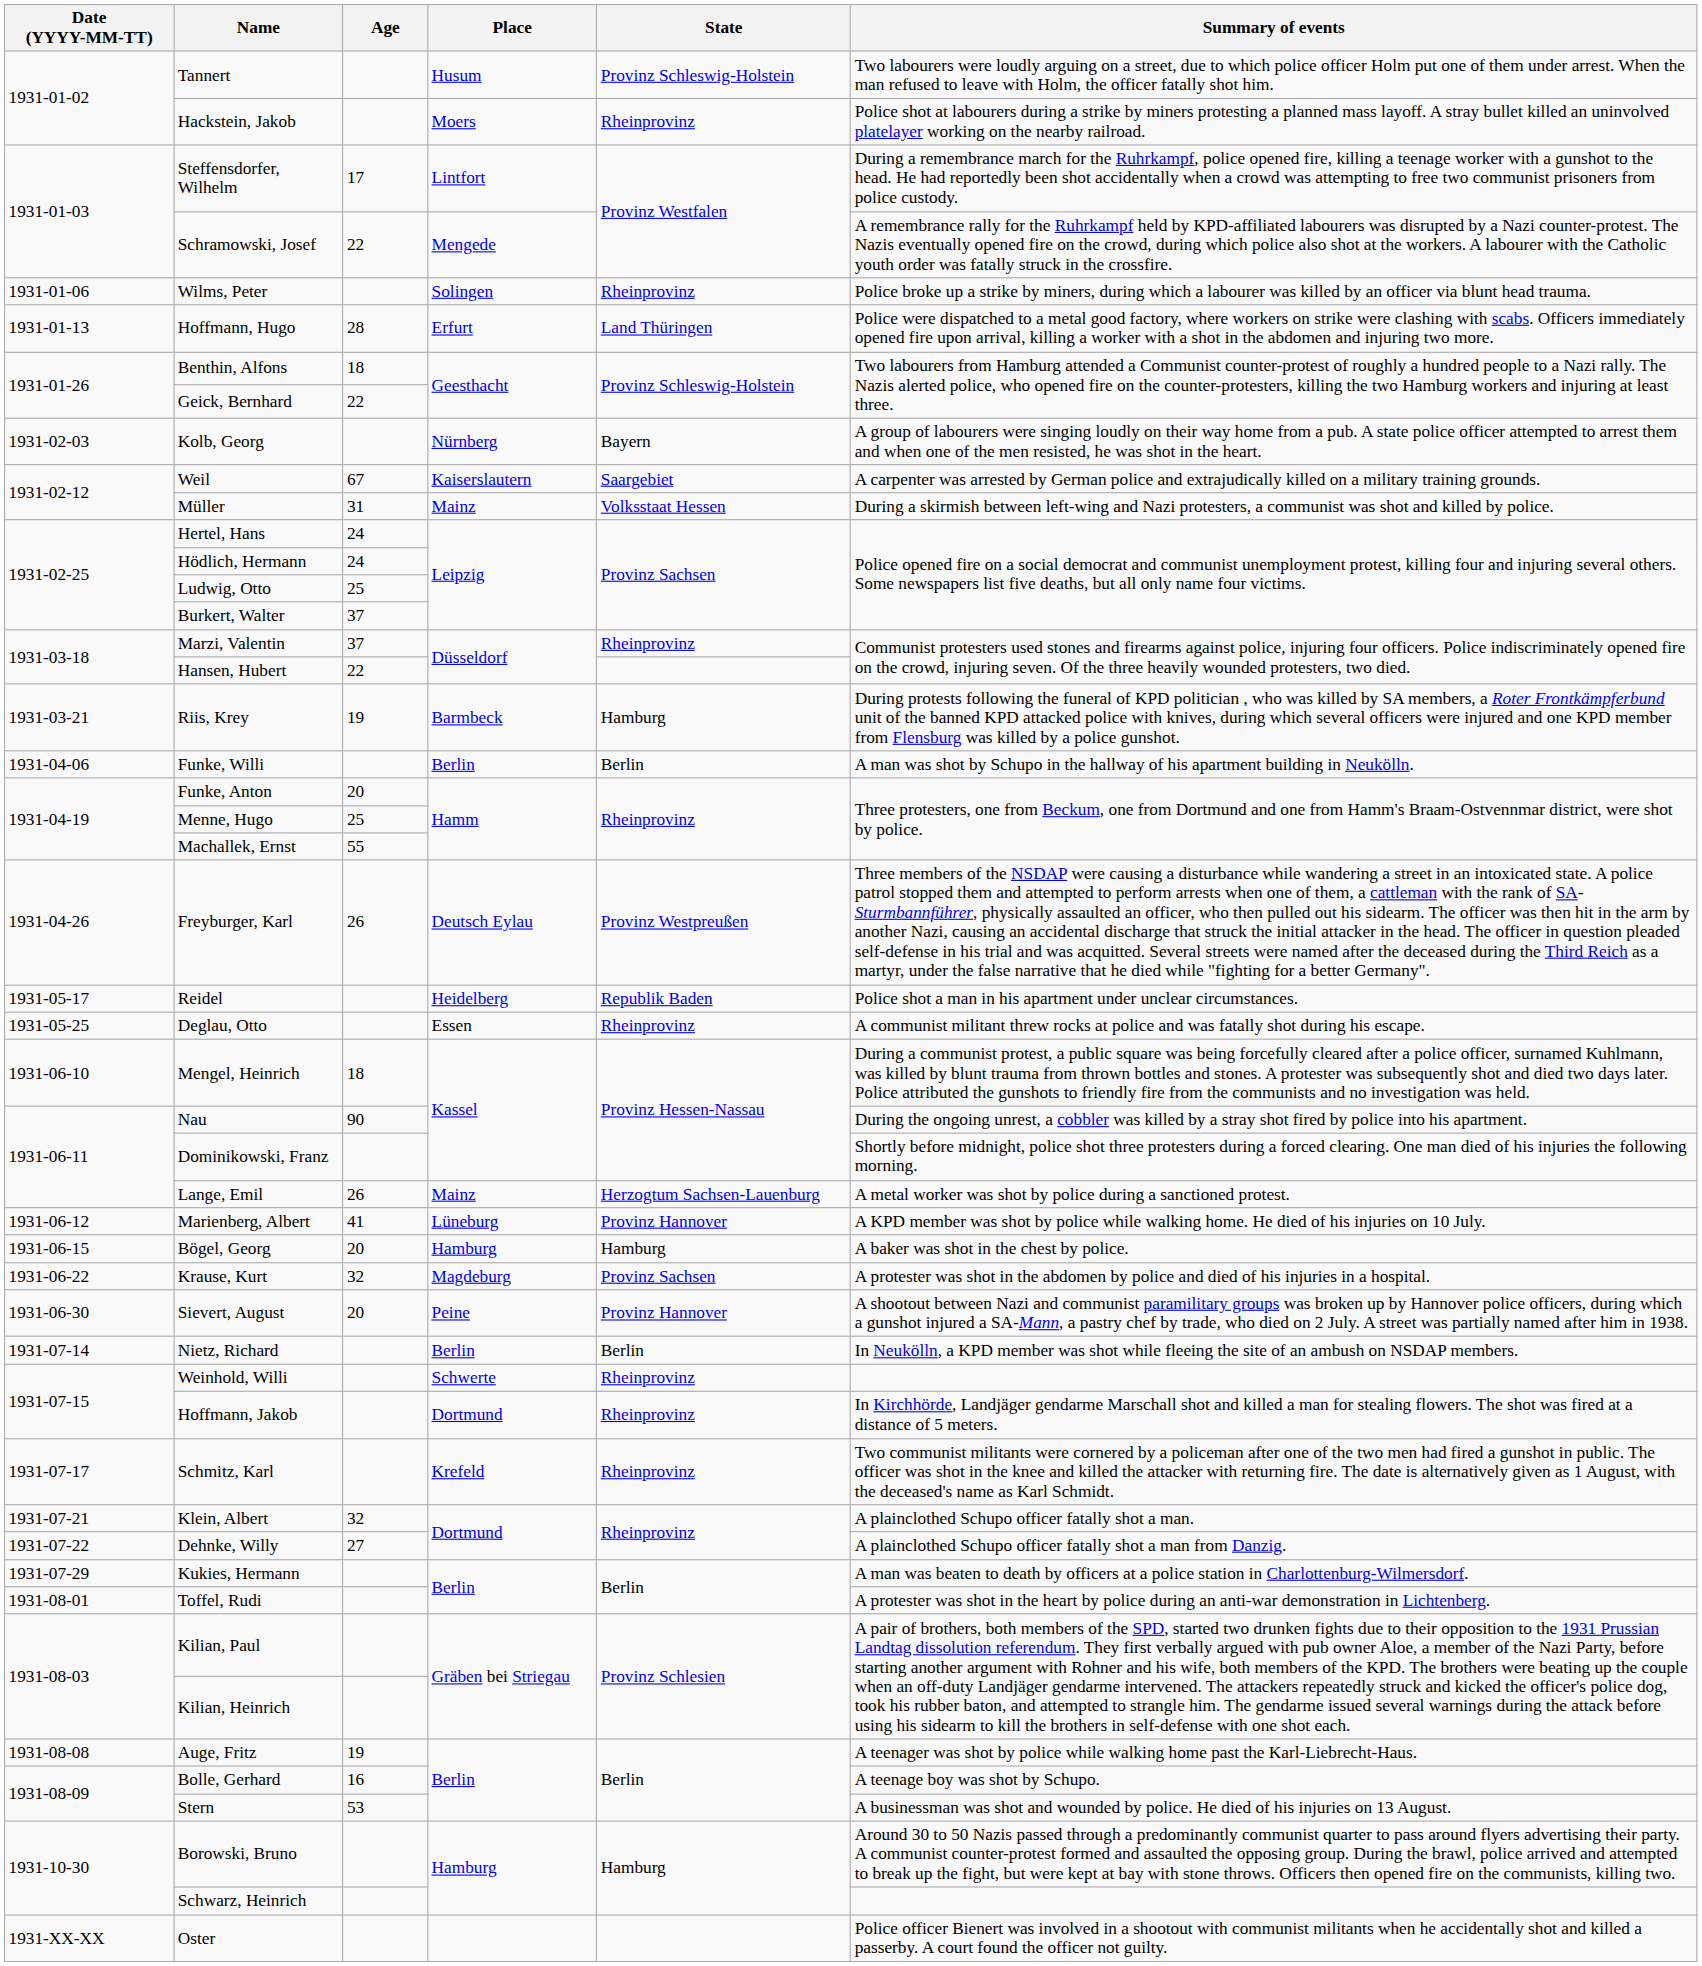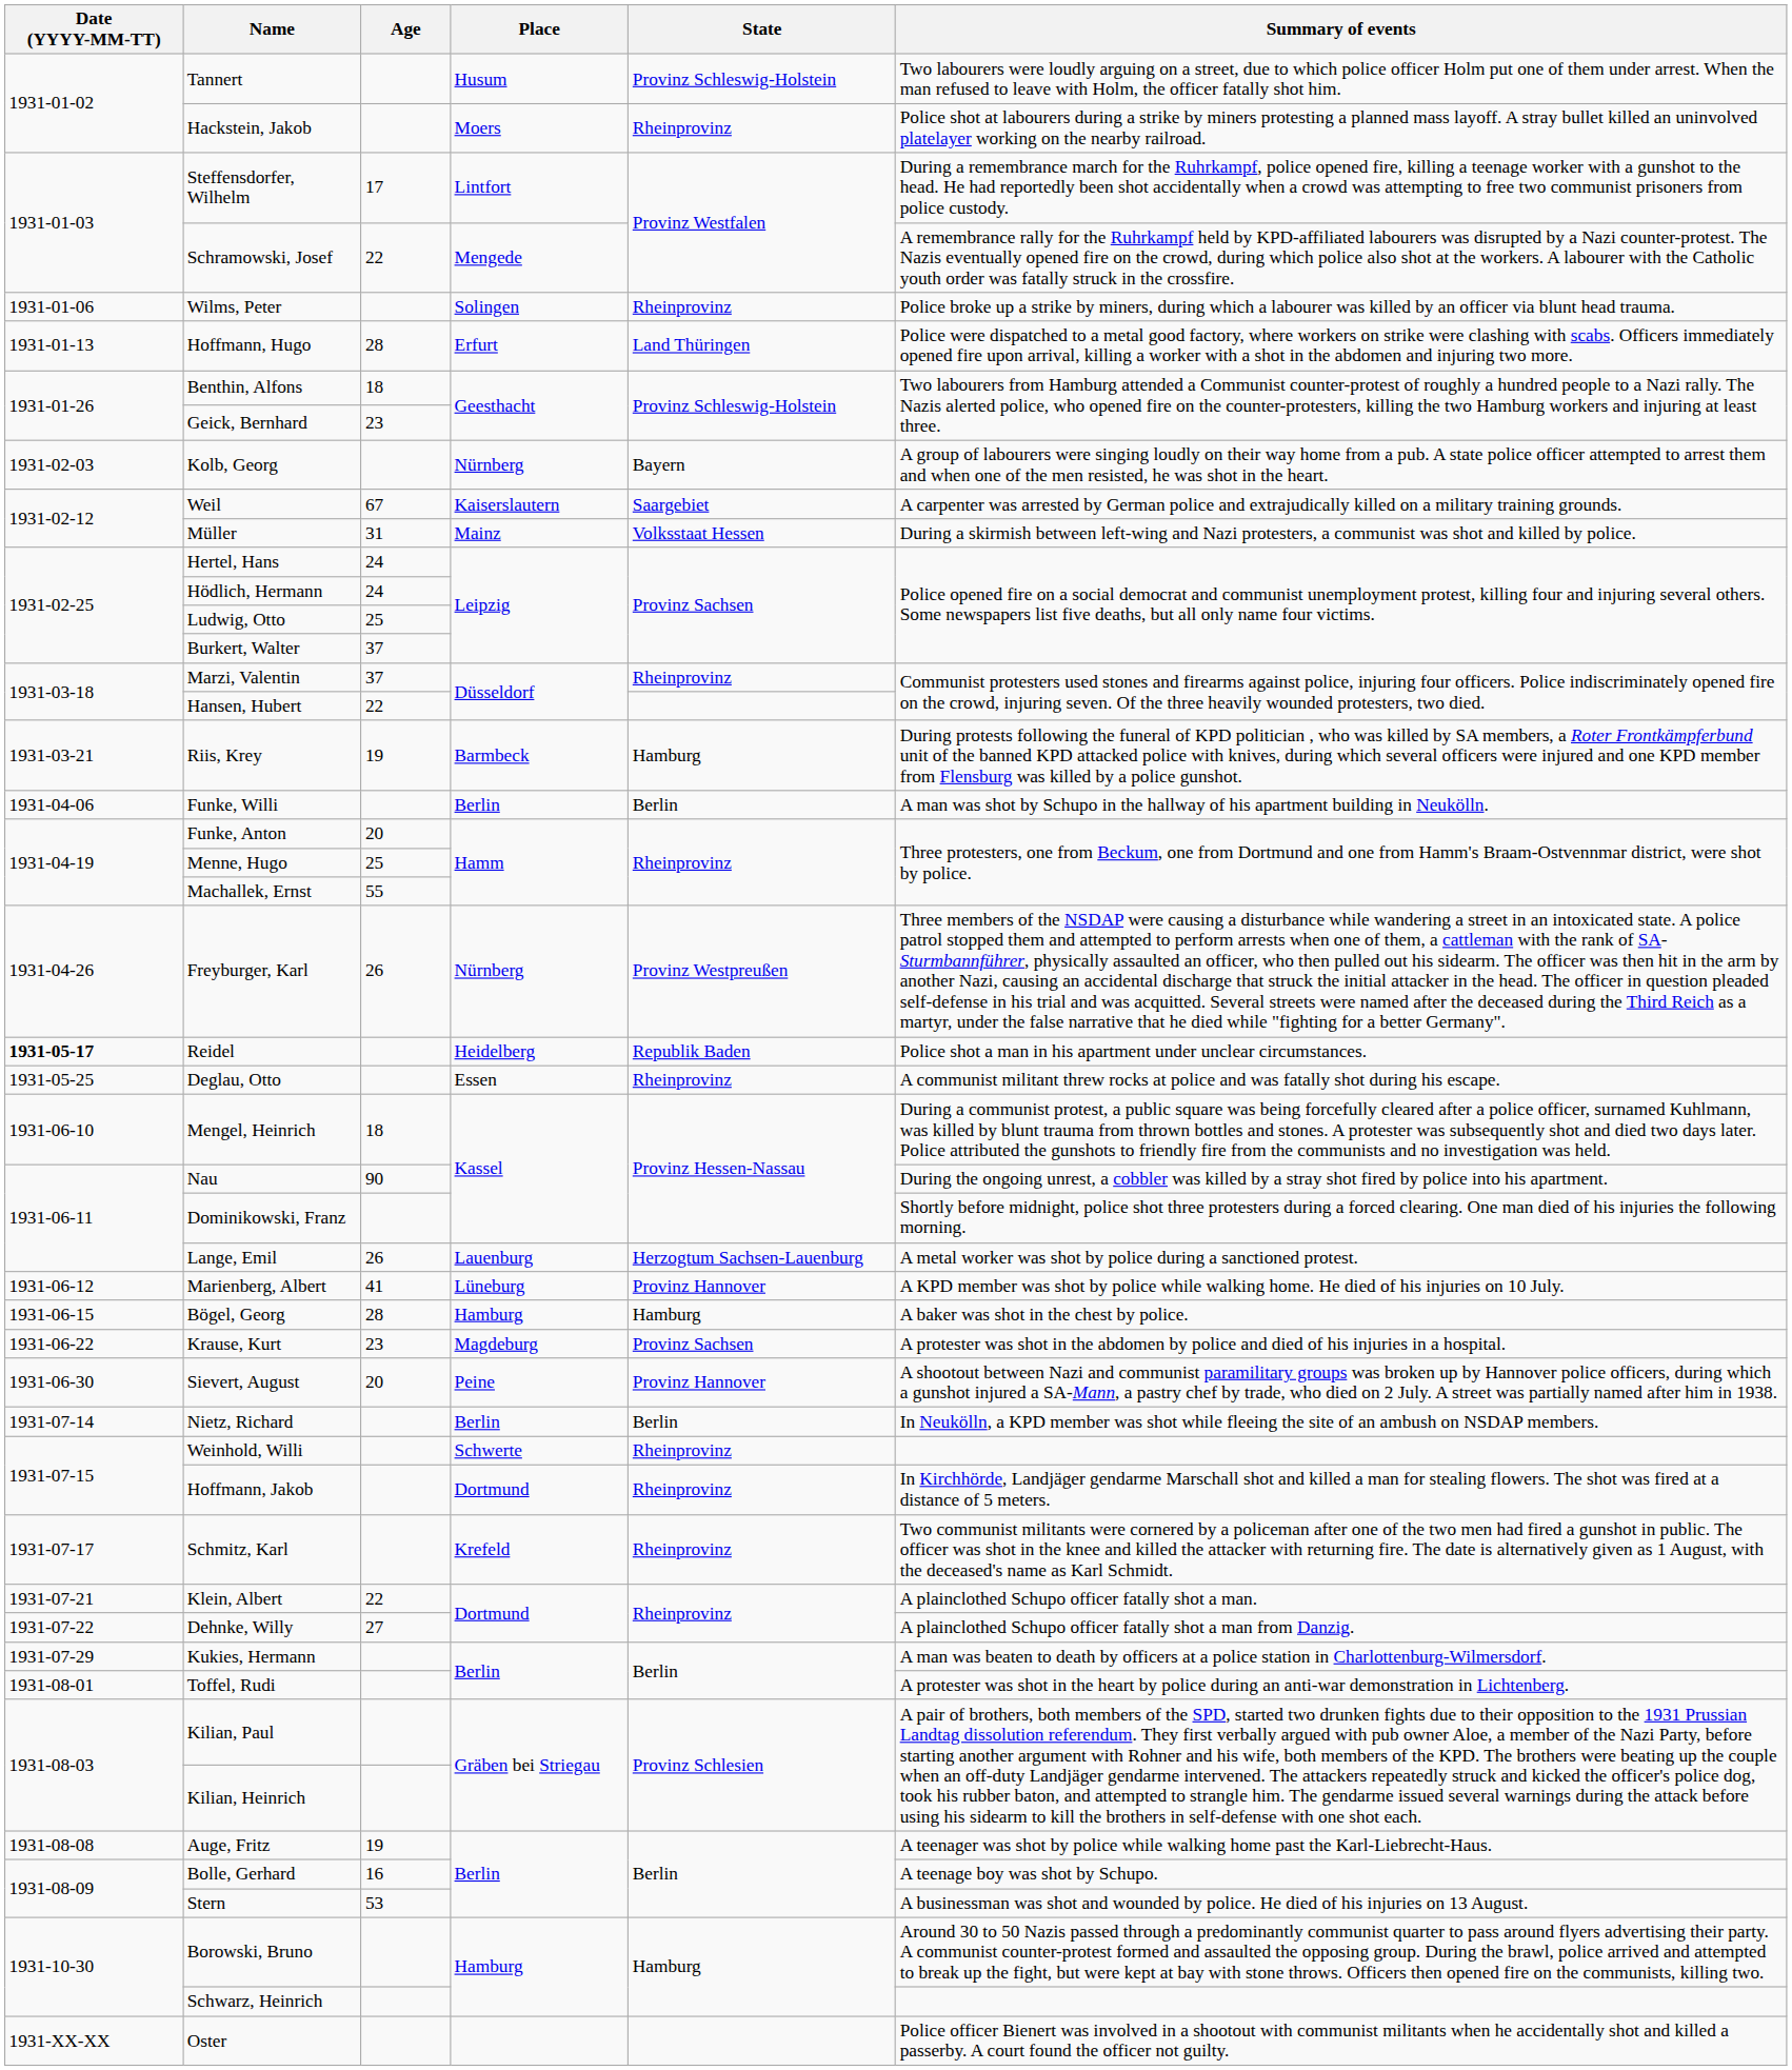Geick, Bernhard | Age: 22 -> 23
Freyburger, Karl | Place: Deutsch Eylau -> Nürnberg
Reidel | Date (YYYY-MM-TT): normal -> bold
Lange, Emil | Place: Mainz -> Lauenburg
Bögel, Georg | Age: 20 -> 28
Krause, Kurt | Age: 32 -> 23
Klein, Albert | Age: 32 -> 22
